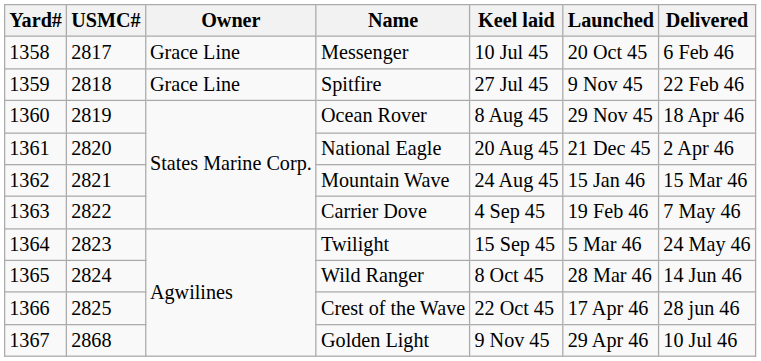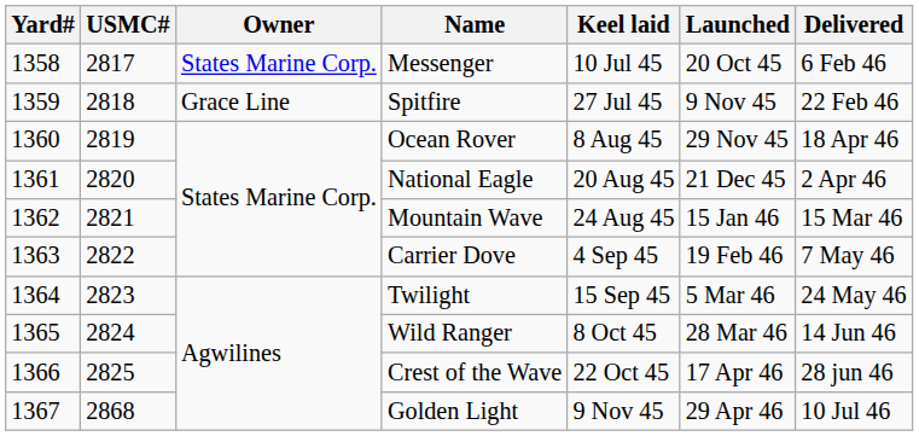Messenger | Owner: Grace Line -> States Marine Corp.
